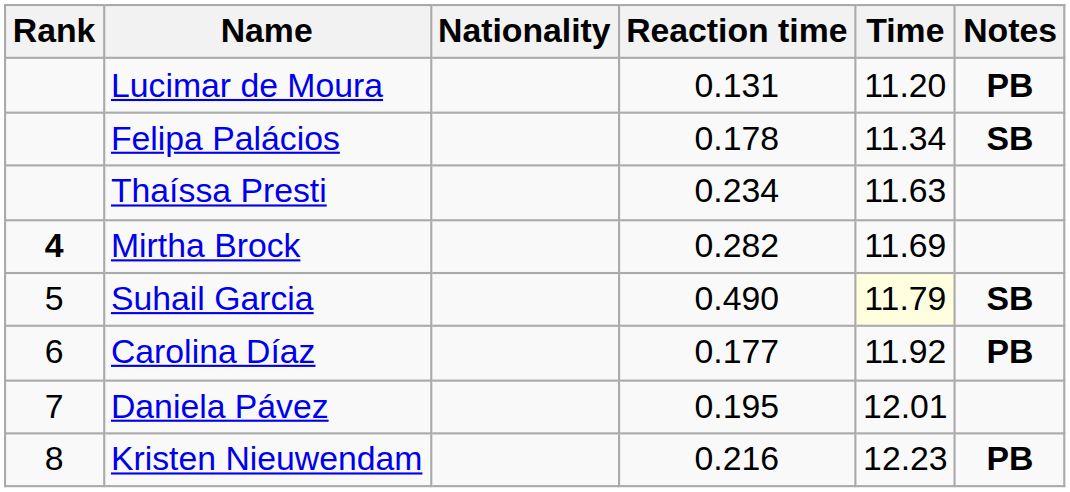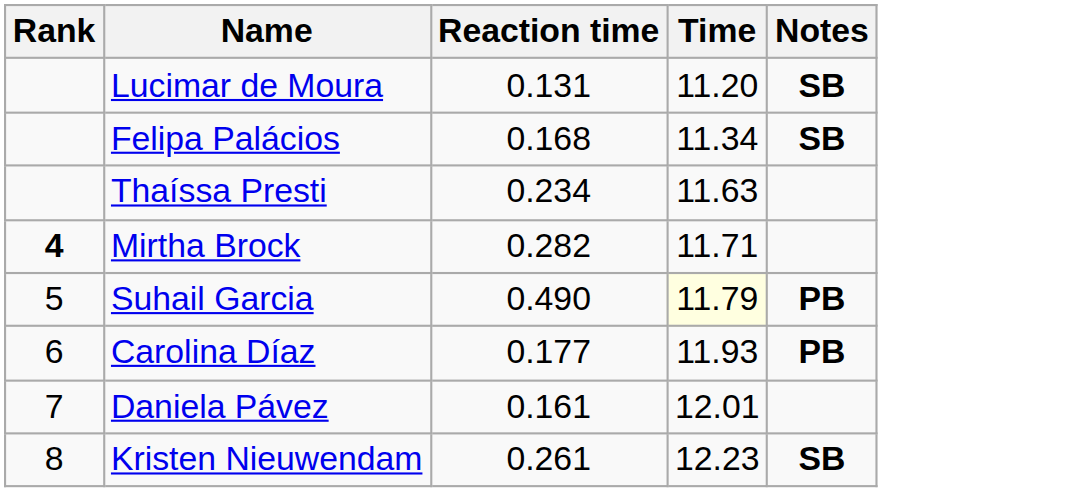- column: Nationality
Lucimar de Moura | Notes: PB -> SB
Felipa Palácios | Reaction time: 0.178 -> 0.168
Mirtha Brock | Time: 11.69 -> 11.71
Suhail Garcia | Notes: SB -> PB
Carolina Díaz | Time: 11.92 -> 11.93
Daniela Pávez | Reaction time: 0.195 -> 0.161
Kristen Nieuwendam | Reaction time: 0.216 -> 0.261
Kristen Nieuwendam | Notes: PB -> SB
